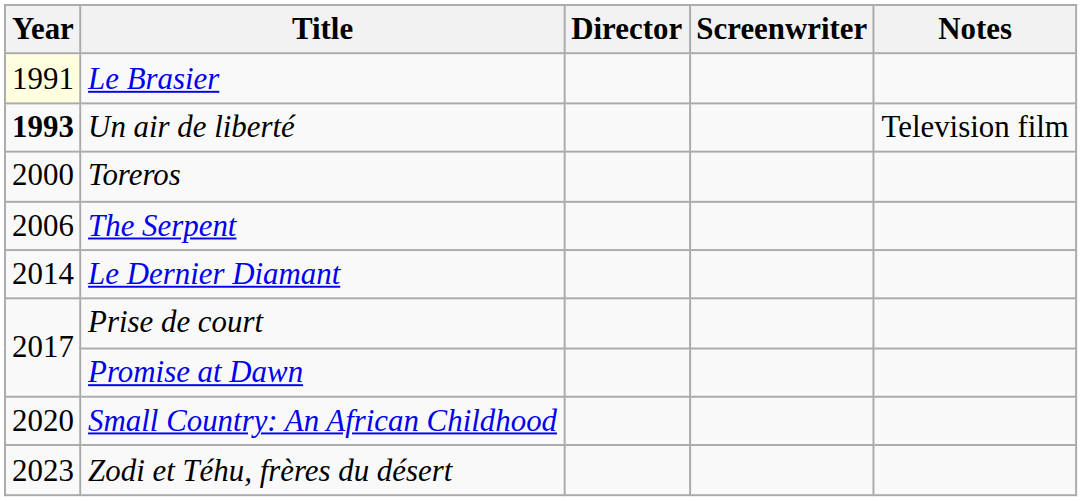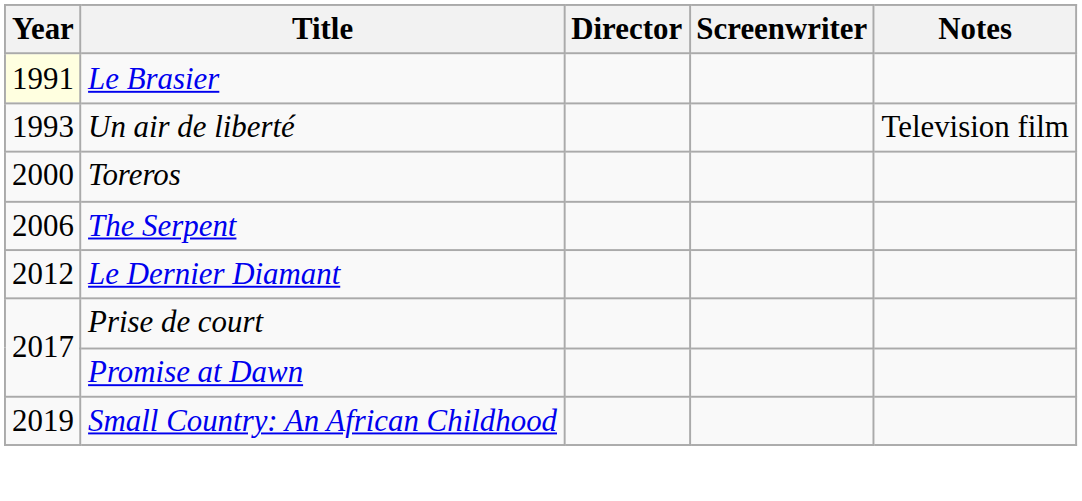Un air de liberté | Year: bold -> normal
Le Dernier Diamant | Year: 2014 -> 2012
Small Country: An African Childhood | Year: 2020 -> 2019
- row: 2023 | Zodi et Téhu, frères du désert
